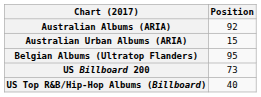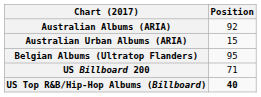US Billboard 200 | Position: 73 -> 71
US Top R&B/Hip-Hop Albums (Billboard) | Position: normal -> bold
